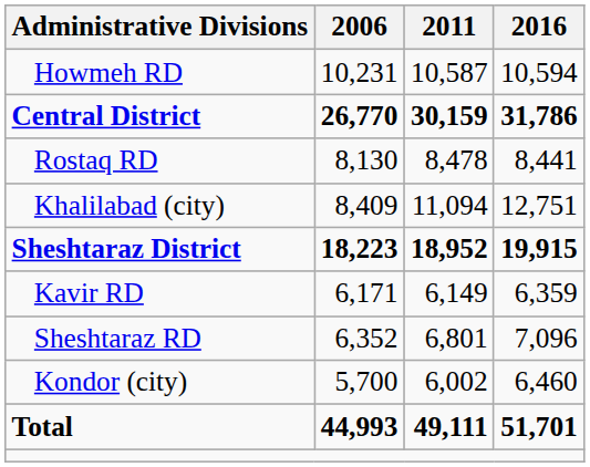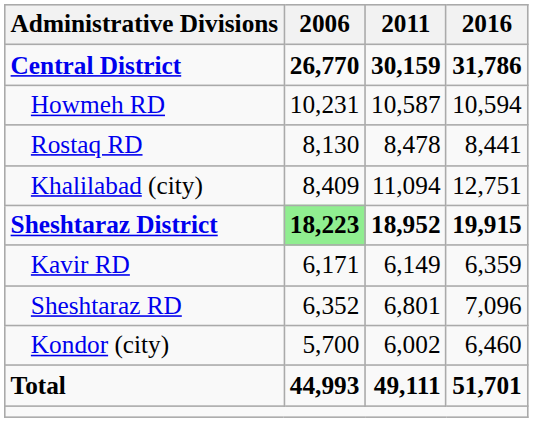rows swapped: Central District <-> Howmeh RD
Sheshtaraz District | 2006: no background -> lightgreen background
